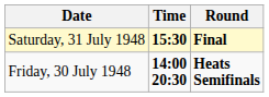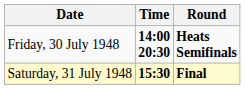rows swapped: Friday, 30 July 1948 <-> Saturday, 31 July 1948
